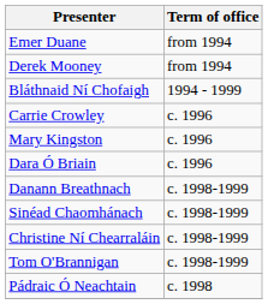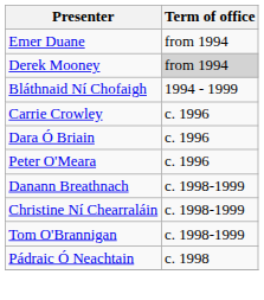Derek Mooney | Term of office: no background -> lightgrey background
- row: Mary Kingston | c. 1996
+ row: Peter O'Meara | c. 1996
- row: Sinéad Chaomhánach | c. 1998-1999
